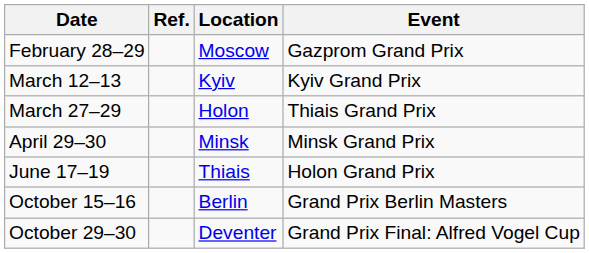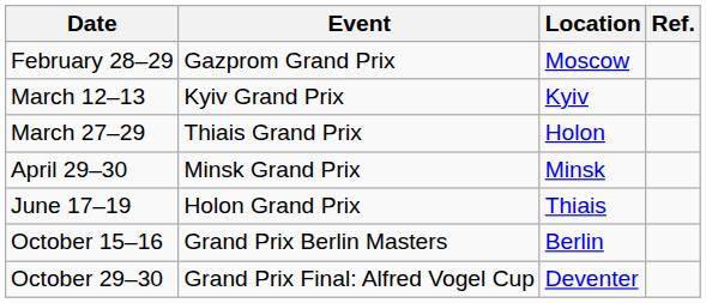columns swapped: Event <-> Ref.
